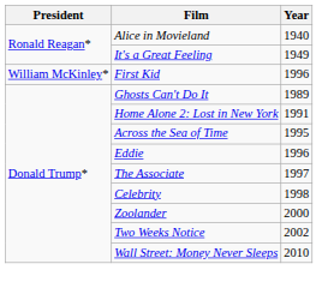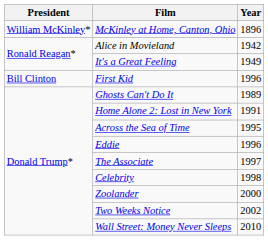+ row: William McKinley* | McKinley at Home, Canton, Ohio | 1896
Alice in Movieland | Year: 1940 -> 1942
First Kid | President: William McKinley* -> Bill Clinton
